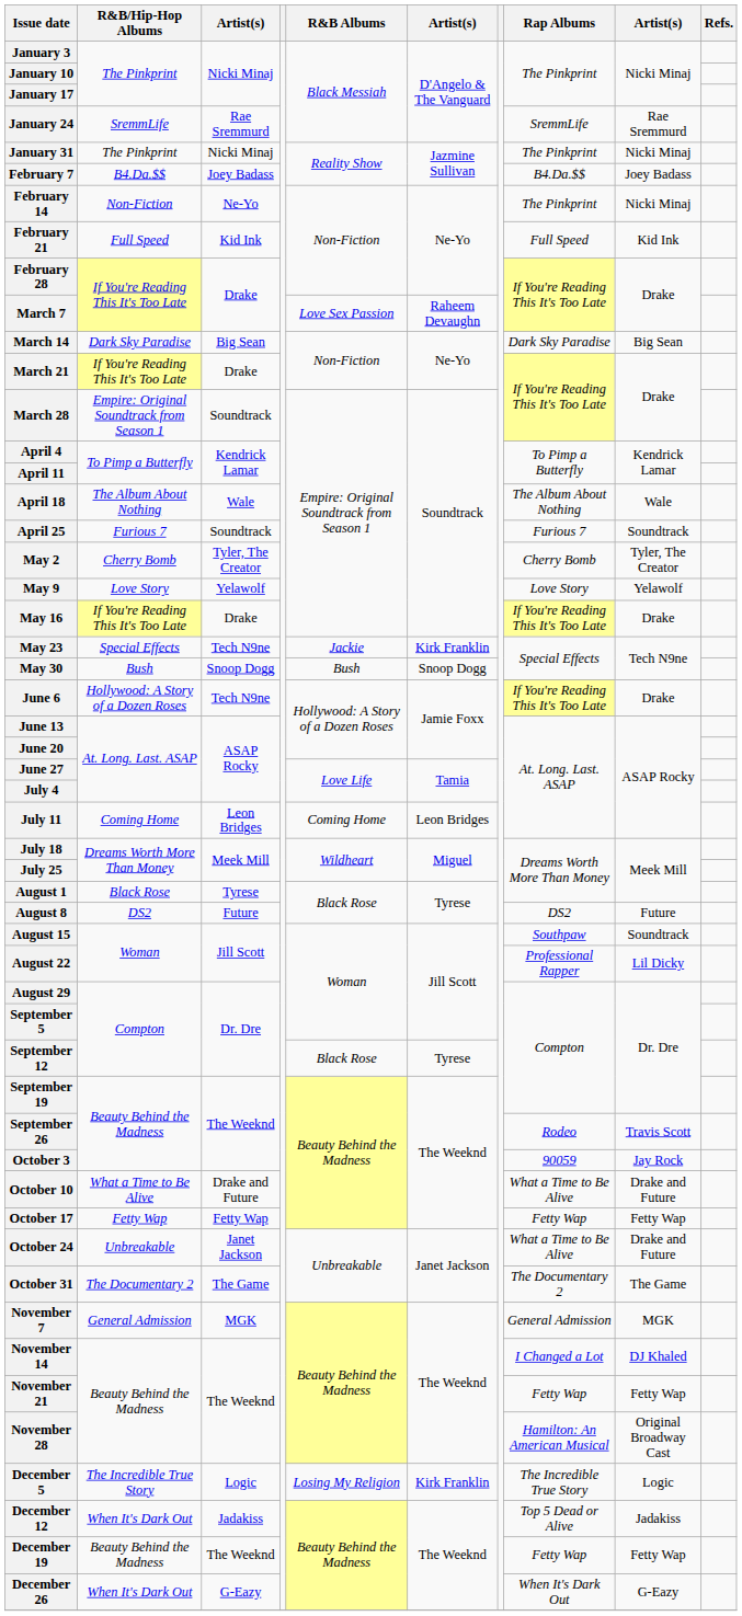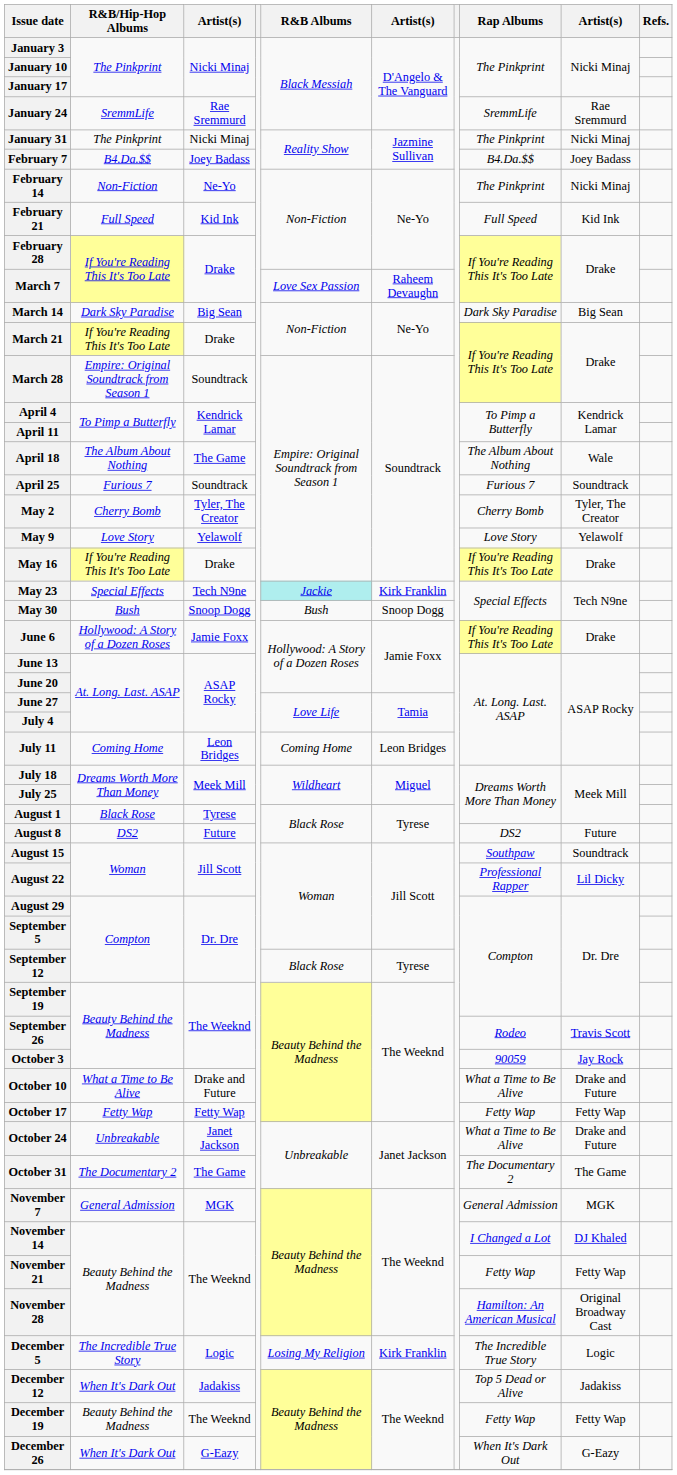April 18 | column 3: Wale -> The Game
May 23 | R&B Albums: no background -> paleturquoise background
June 6 | column 3: Tech N9ne -> Jamie Foxx
